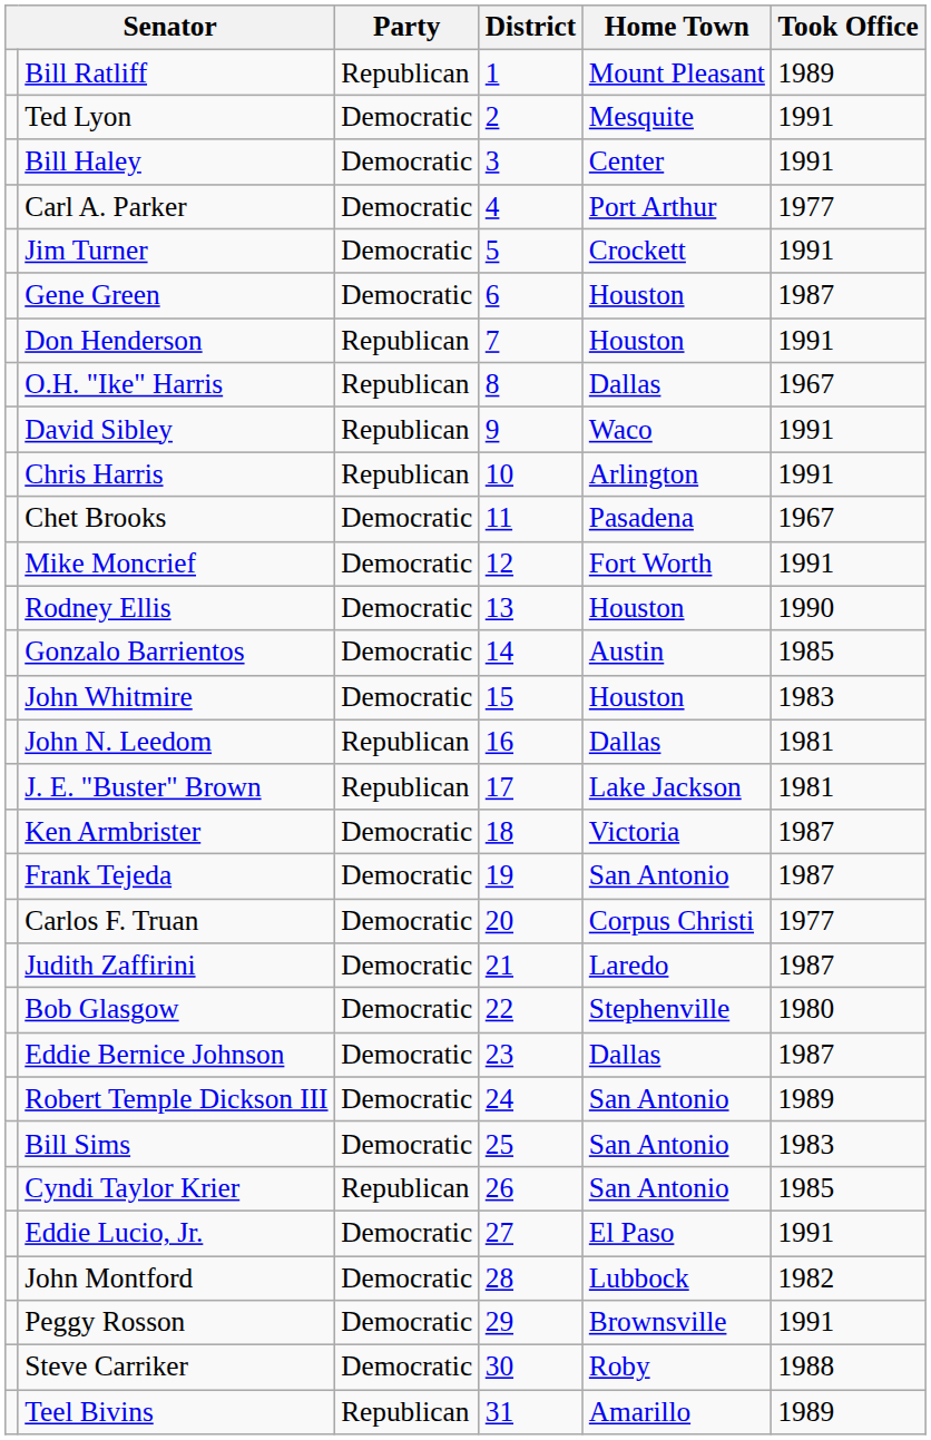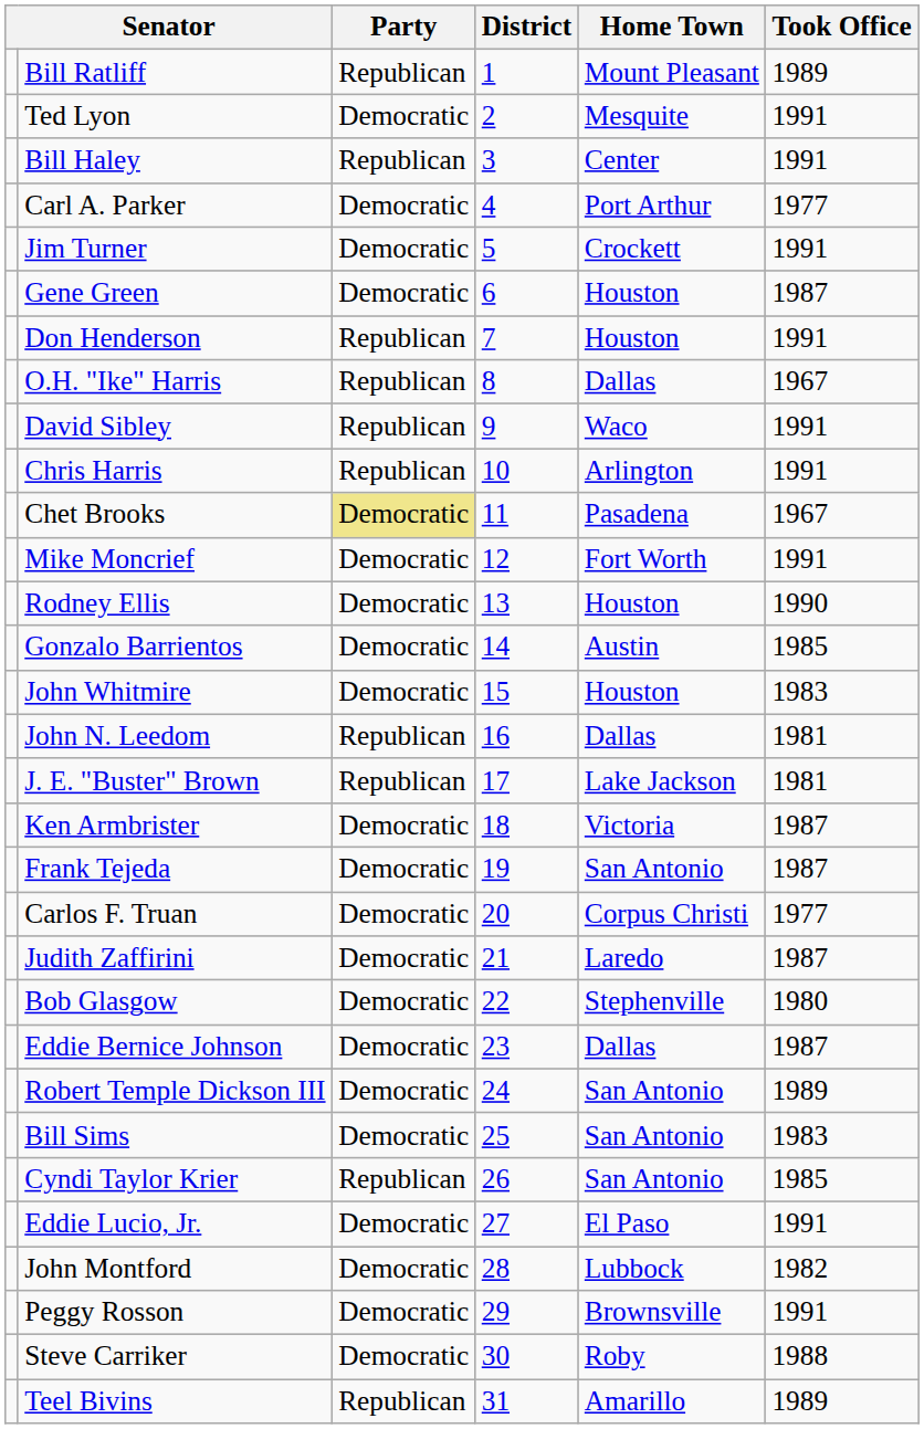Bill Haley | Party: Democratic -> Republican
Chet Brooks | Party: no background -> khaki background
